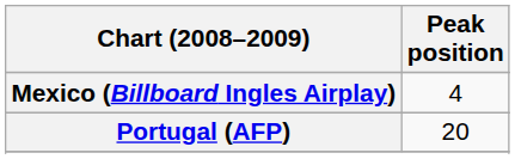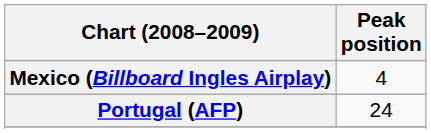Portugal (AFP) | Peak position: 20 -> 24
